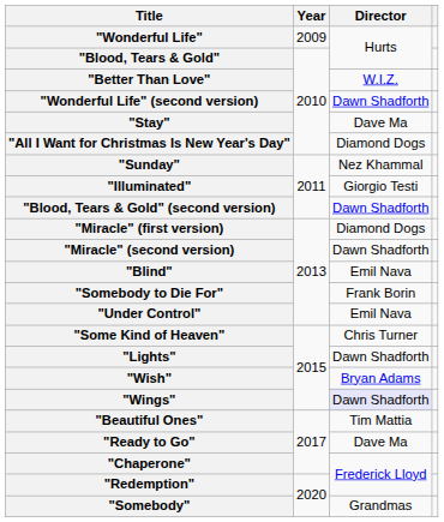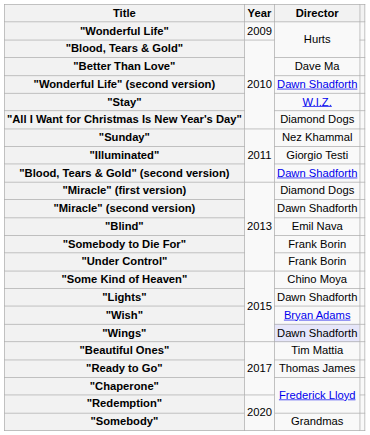"Better Than Love" | Director: W.I.Z. -> Dave Ma
"Stay" | Director: Dave Ma -> W.I.Z.
"Under Control" | Director: Emil Nava -> Frank Borin
"Some Kind of Heaven" | Director: Chris Turner -> Chino Moya
"Ready to Go" | Director: Dave Ma -> Thomas James
